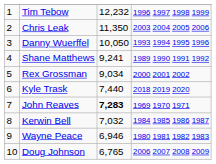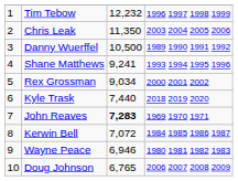Danny Wuerffel | column 3: 10,050 -> 10,500
Danny Wuerffel | column 4: 1993 1994 1995 1996 -> 1989 1990 1991 1992
Shane Matthews | column 4: 1989 1990 1991 1992 -> 1993 1994 1995 1996
Kerwin Bell | column 3: 7,032 -> 7,072
